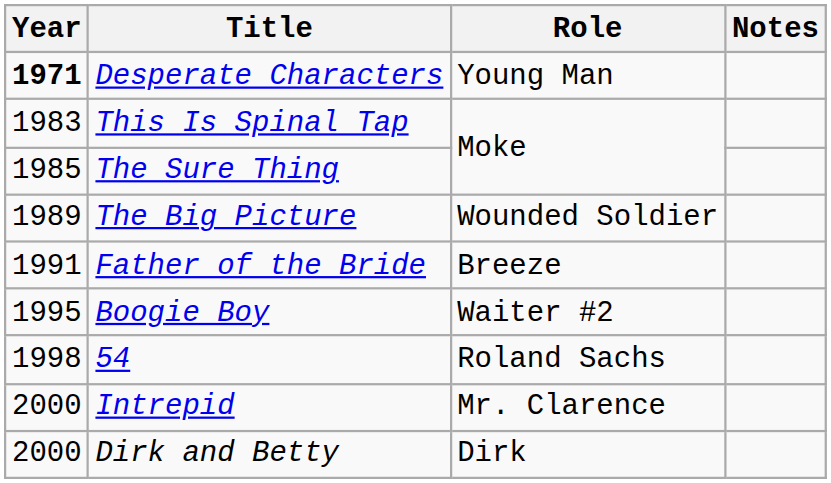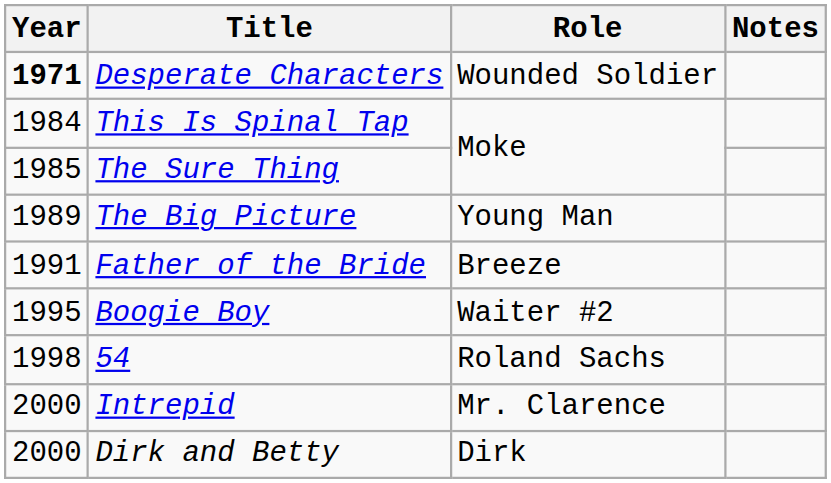Desperate Characters | Role: Young Man -> Wounded Soldier
This Is Spinal Tap | Year: 1983 -> 1984
The Big Picture | Role: Wounded Soldier -> Young Man
